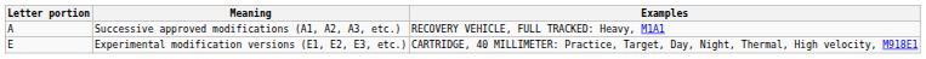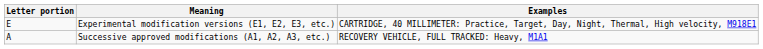rows swapped: Successive approved modifications (A1, A2, A3, etc.) <-> Experimental modification versions (E1, E2, E3, etc.)
